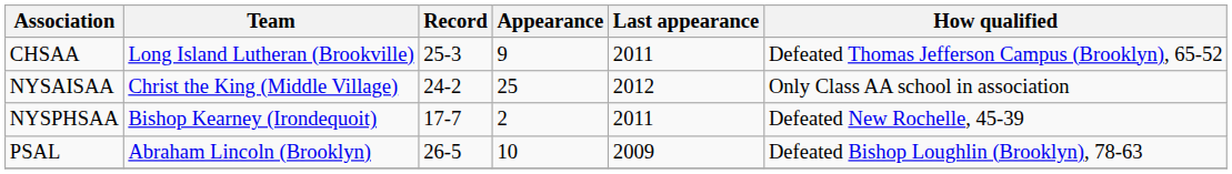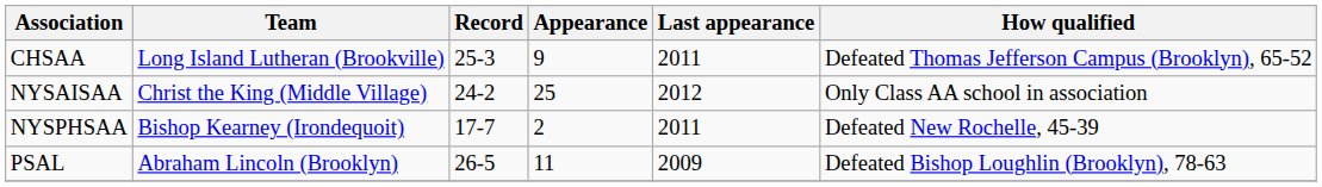PSAL | Appearance: 10 -> 11
